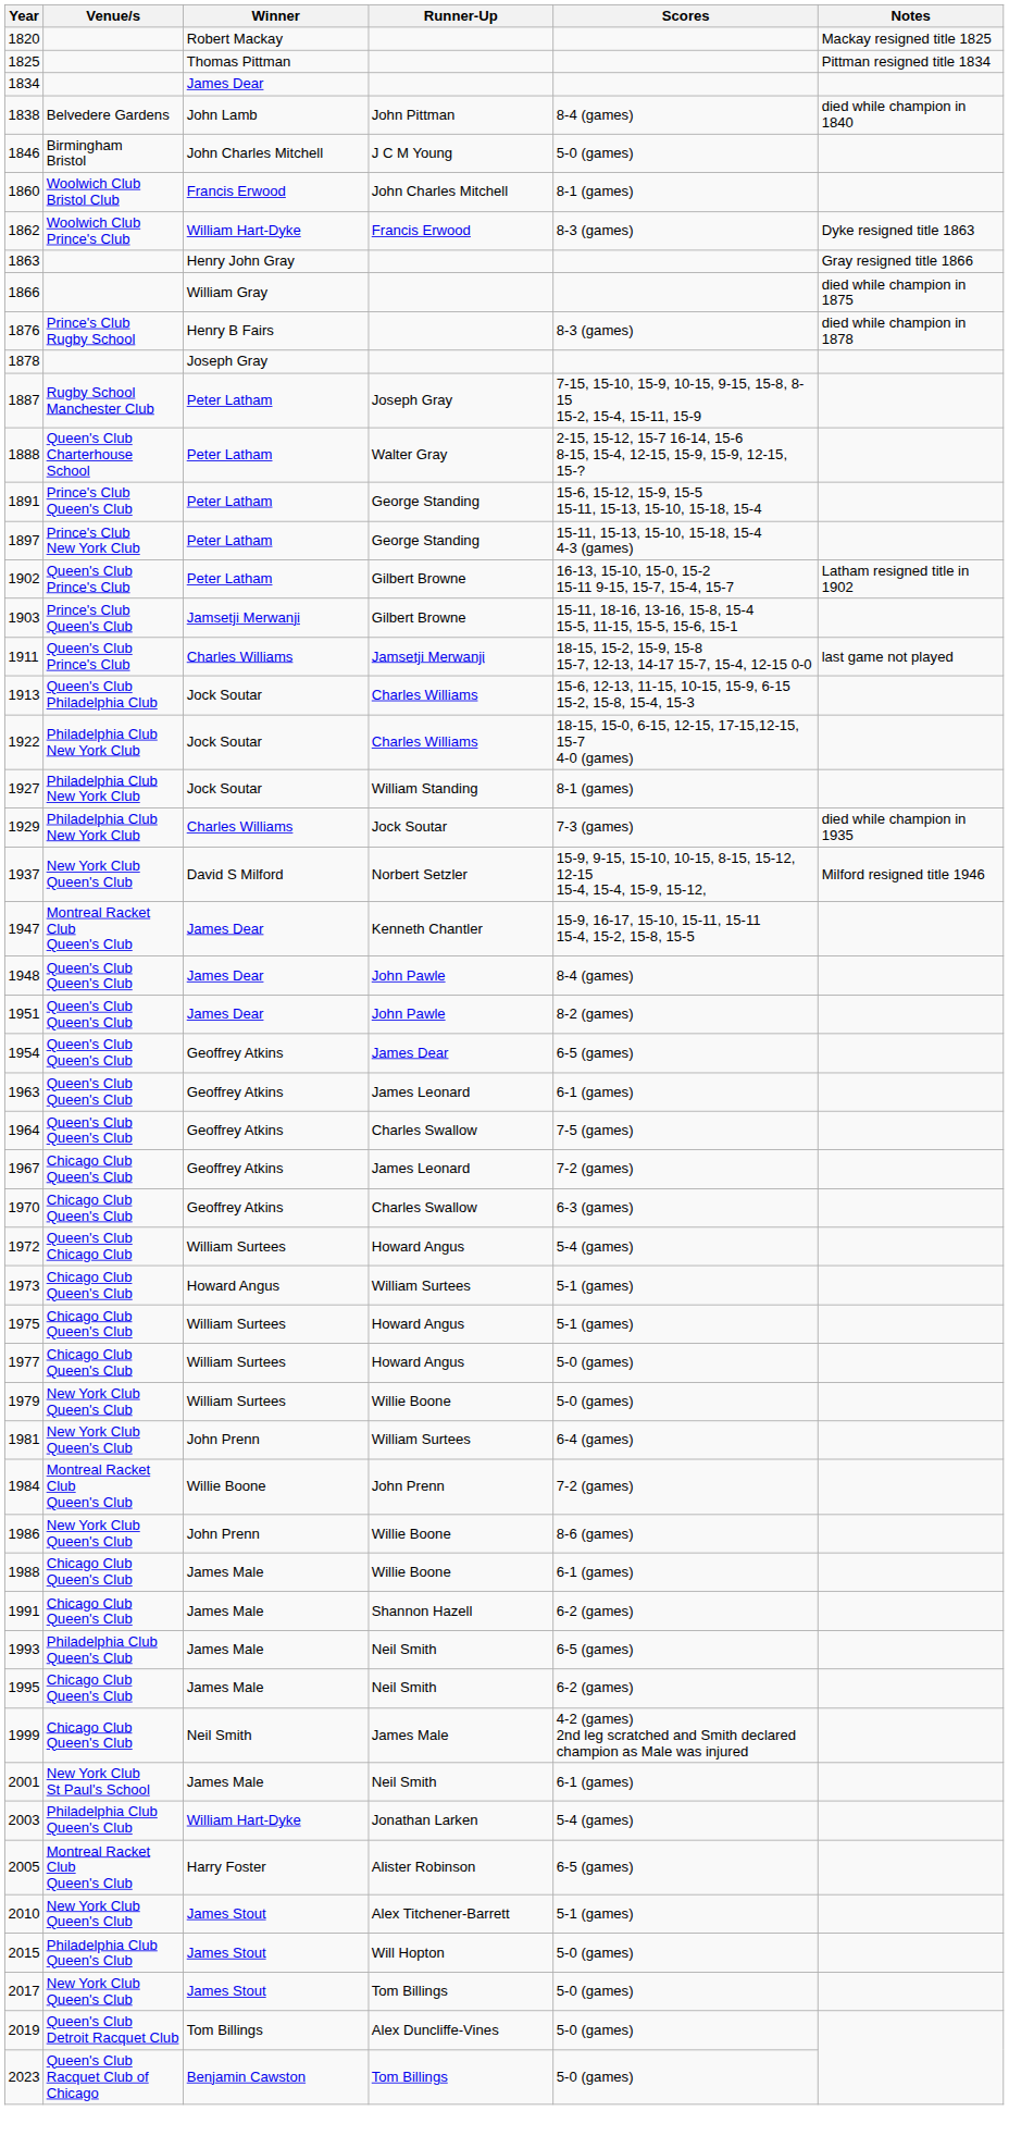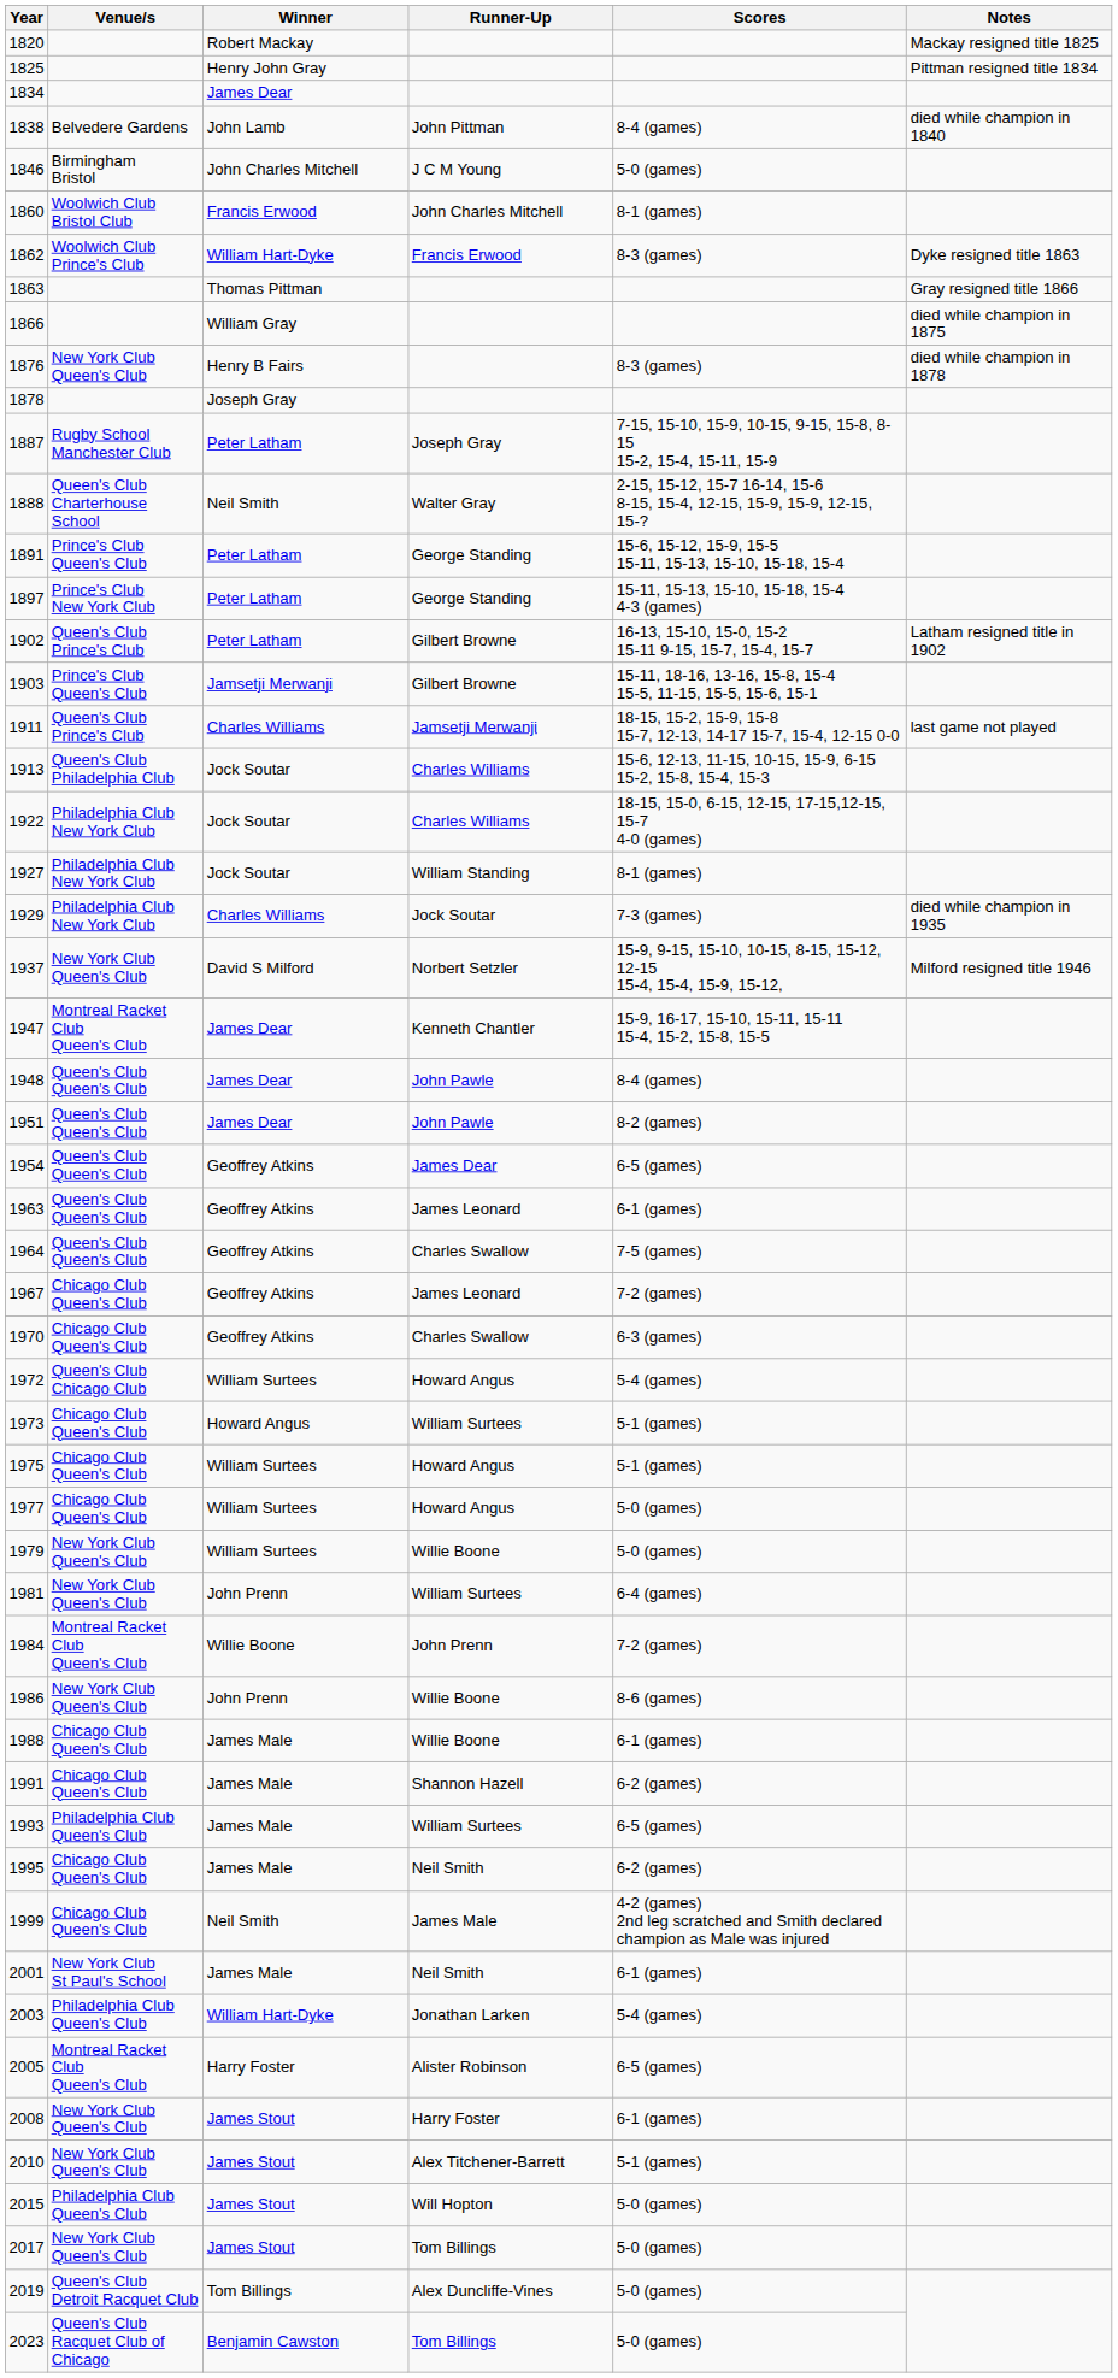1825 | Winner: Thomas Pittman -> Henry John Gray
1863 | Winner: Henry John Gray -> Thomas Pittman
1876 | Venue/s: Prince's Club Rugby School -> New York Club Queen's Club
1888 | Winner: Peter Latham -> Neil Smith
1993 | Runner-Up: Neil Smith -> William Surtees
+ row: 2008 | New York Club Queen's Club | James Stout | Harry Foster | 6-1 (games)
